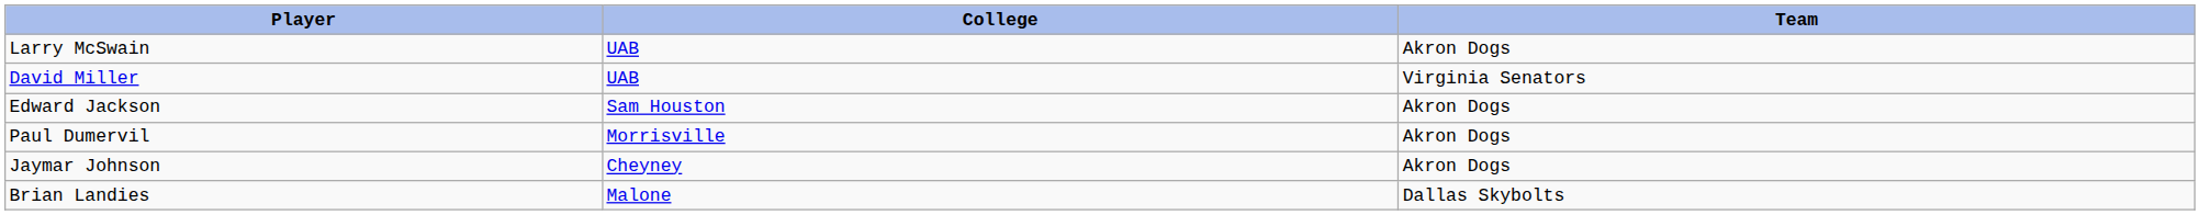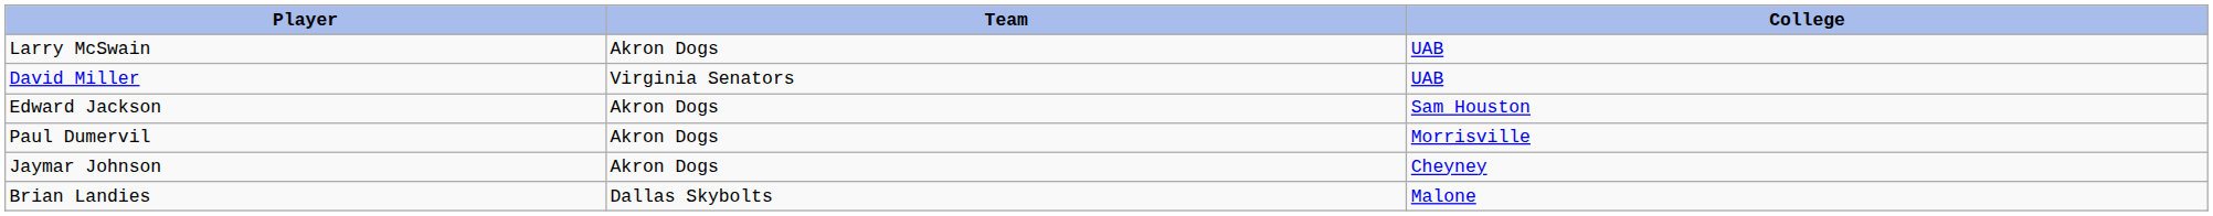columns swapped: Team <-> College
